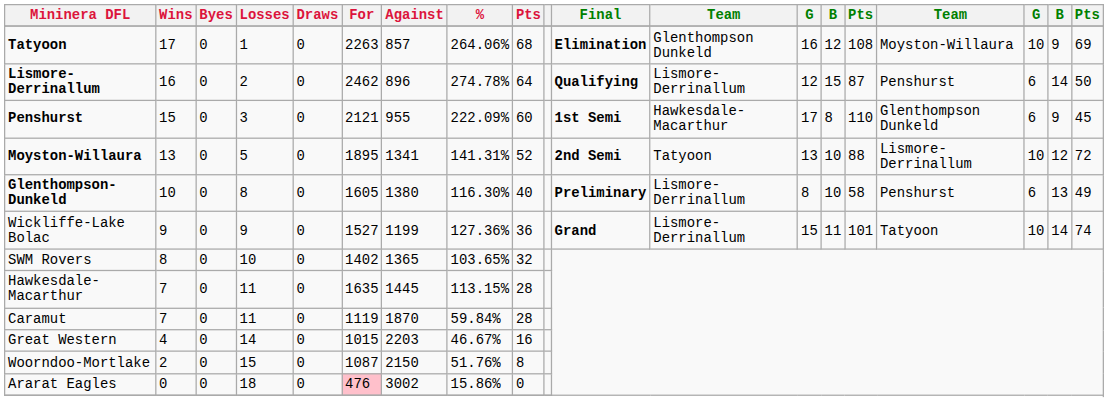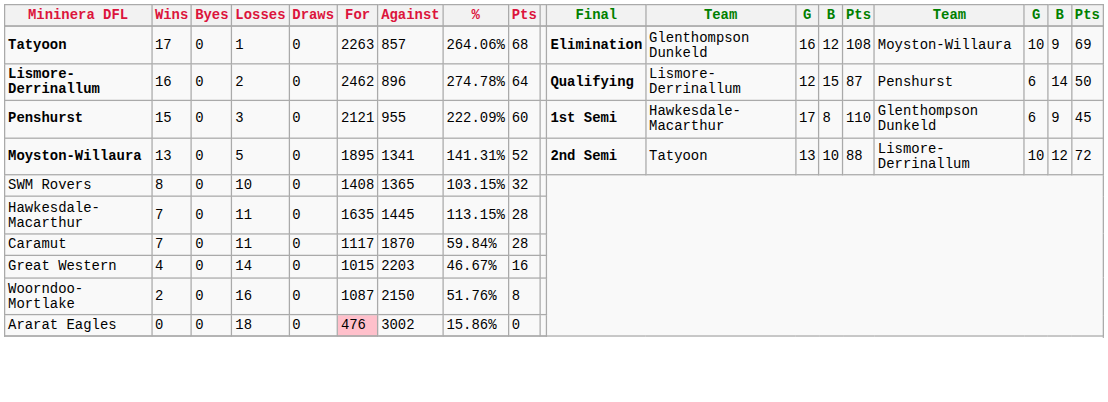- row: Glenthompson-Dunkeld | 10 | 0 | 8 | 0 | 1605 | 1380 | 116.30% | 40 | Preliminary | Lismore-Derrinallum | 8 | 10 | 58 | Penshurst | 6 | 13 | 49
- row: Wickliffe-Lake Bolac | 9 | 0 | 9 | 0 | 1527 | 1199 | 127.36% | 36 | Grand | Lismore-Derrinallum | 15 | 11 | 101 | Tatyoon | 10 | 14 | 74
SWM Rovers | For: 1402 -> 1408
SWM Rovers | %: 103.65% -> 103.15%
Caramut | For: 1119 -> 1117
Woorndoo-Mortlake | Losses: 15 -> 16
